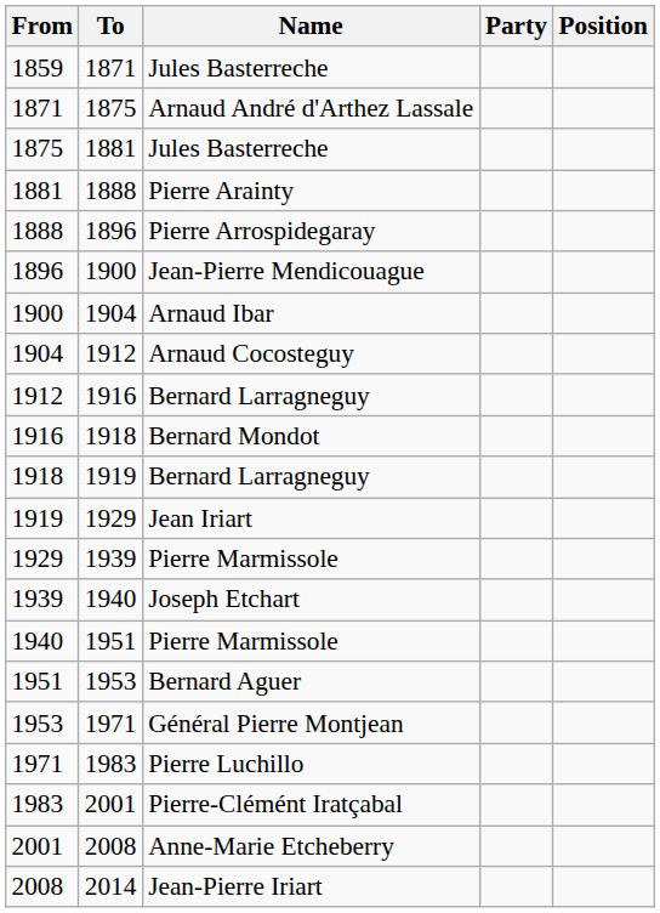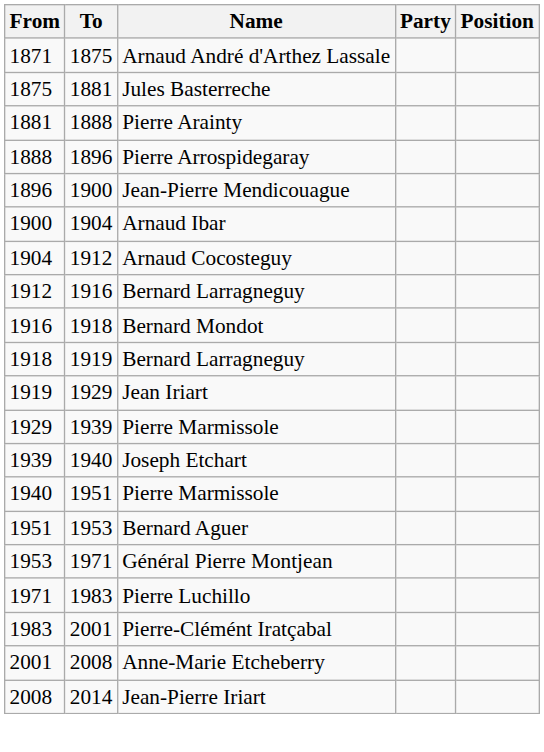- row: 1859 | 1871 | Jules Basterreche
